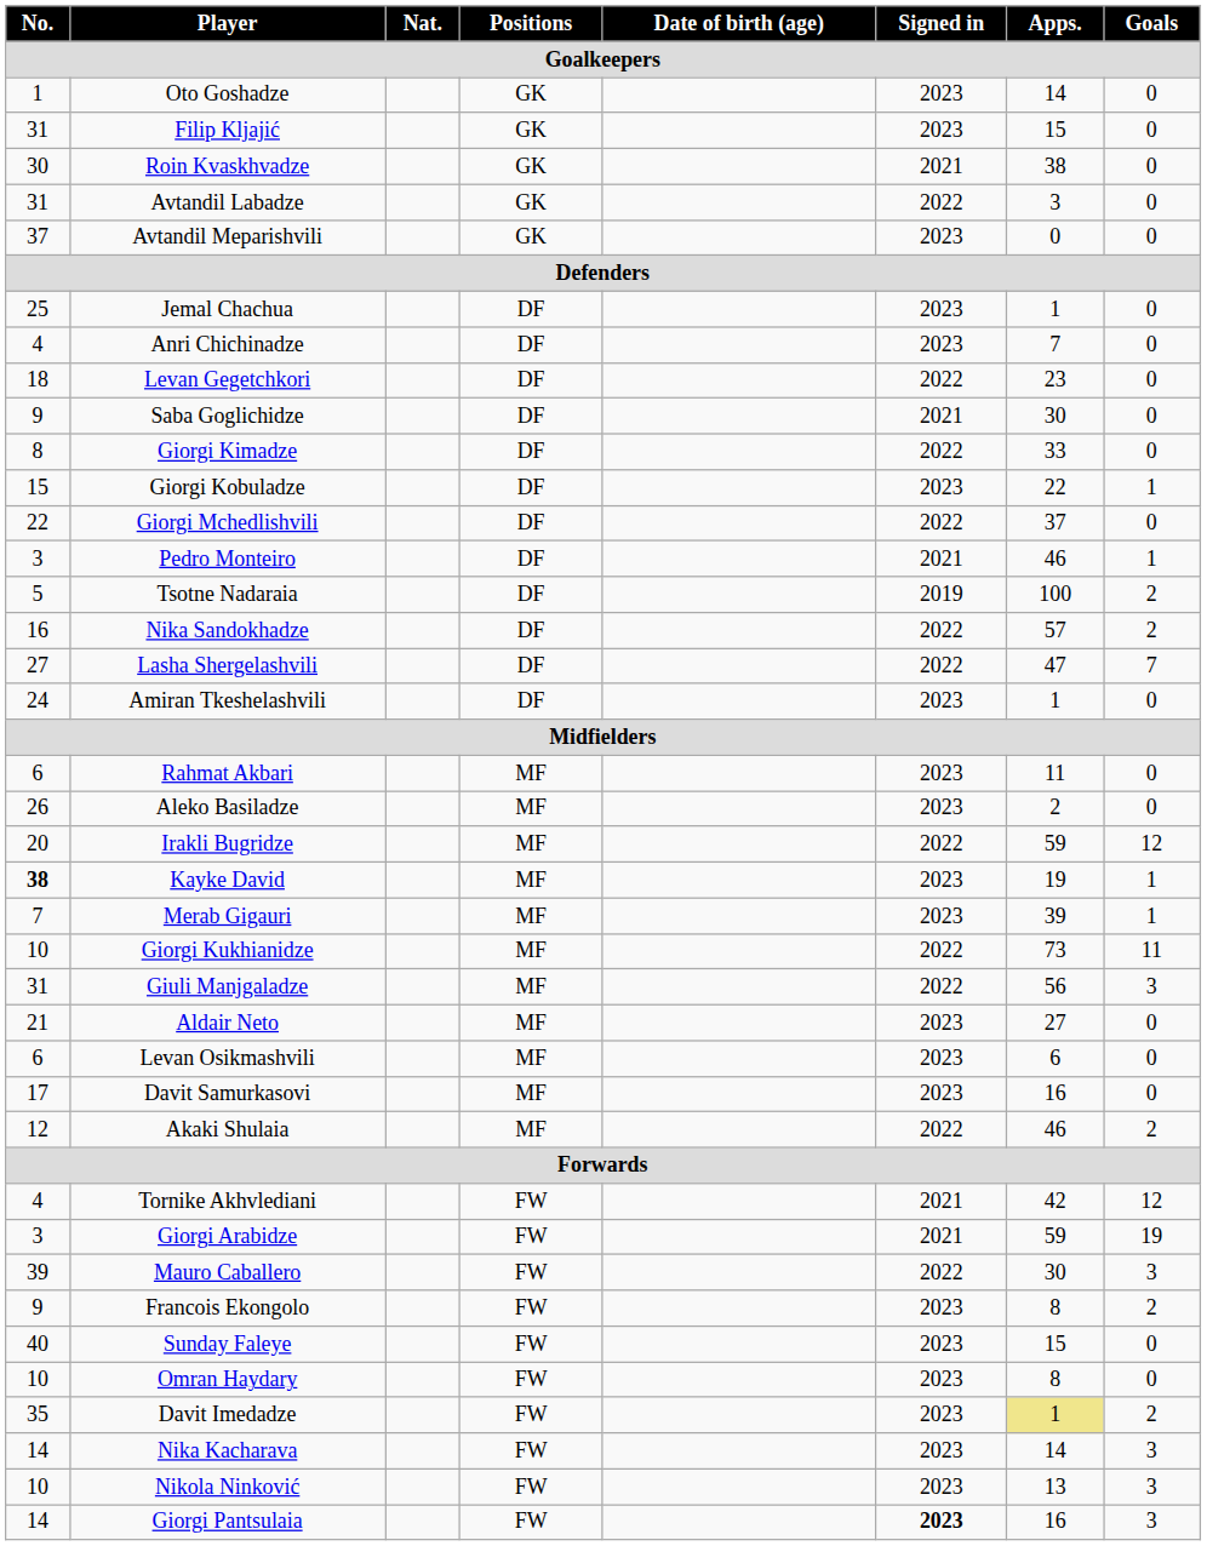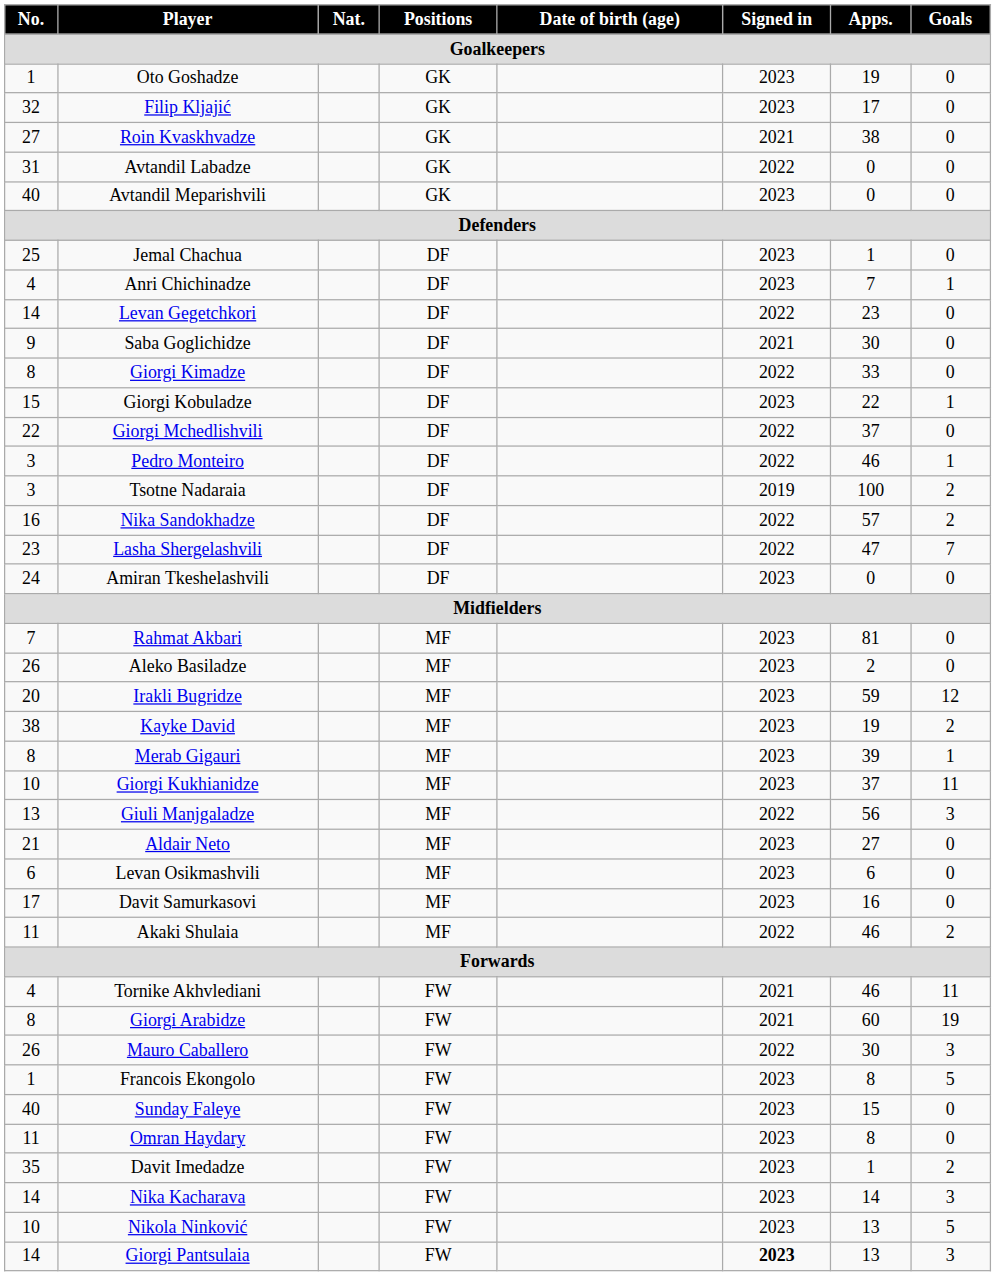Oto Goshadze | Apps.: 14 -> 19
Filip Kljajić | No.: 31 -> 32
Filip Kljajić | Apps.: 15 -> 17
Roin Kvaskhvadze | No.: 30 -> 27
Avtandil Labadze | Apps.: 3 -> 0
Avtandil Meparishvili | No.: 37 -> 40
Anri Chichinadze | Goals: 0 -> 1
Levan Gegetchkori | No.: 18 -> 14
Pedro Monteiro | Signed in: 2021 -> 2022
Tsotne Nadaraia | No.: 5 -> 3
Lasha Shergelashvili | No.: 27 -> 23
Amiran Tkeshelashvili | Apps.: 1 -> 0
Rahmat Akbari | No.: 6 -> 7
Rahmat Akbari | Apps.: 11 -> 81
Irakli Bugridze | Signed in: 2022 -> 2023
Kayke David | No.: bold -> normal
Kayke David | Goals: 1 -> 2
Merab Gigauri | No.: 7 -> 8
Giorgi Kukhianidze | Signed in: 2022 -> 2023
Giorgi Kukhianidze | Apps.: 73 -> 37
Giuli Manjgaladze | No.: 31 -> 13
Akaki Shulaia | No.: 12 -> 11
Tornike Akhvlediani | Apps.: 42 -> 46
Tornike Akhvlediani | Goals: 12 -> 11
Giorgi Arabidze | No.: 3 -> 8
Giorgi Arabidze | Apps.: 59 -> 60
Mauro Caballero | No.: 39 -> 26
Francois Ekongolo | No.: 9 -> 1
Francois Ekongolo | Goals: 2 -> 5
Omran Haydary | No.: 10 -> 11
Davit Imedadze | Apps.: khaki background -> no background
Nikola Ninković | Goals: 3 -> 5
Giorgi Pantsulaia | Apps.: 16 -> 13
